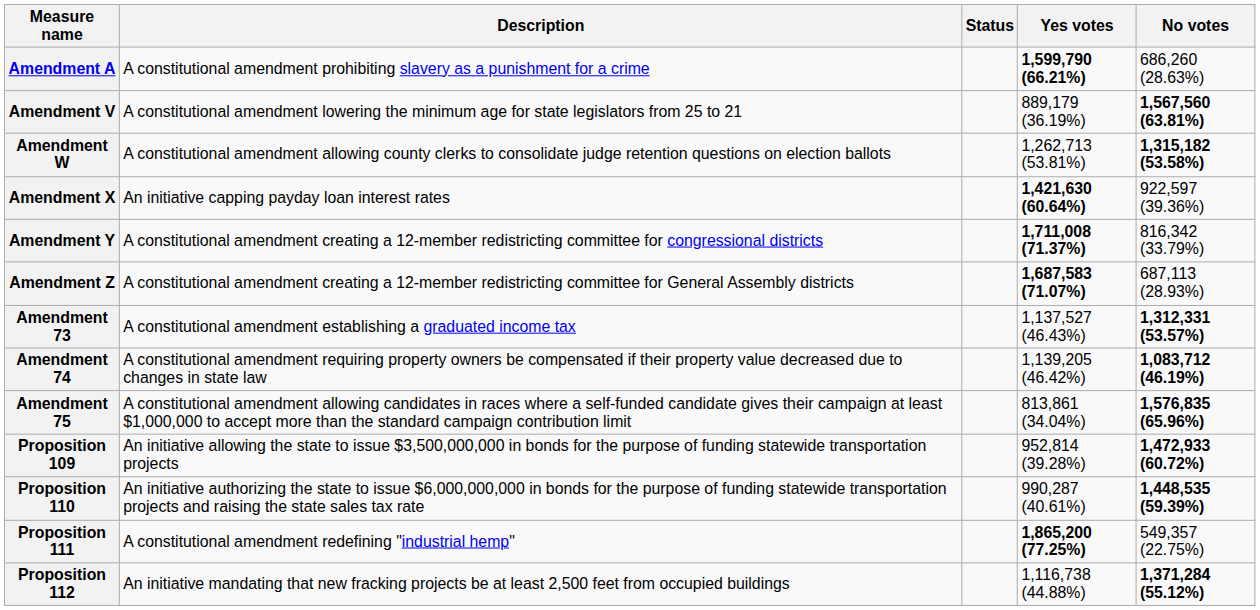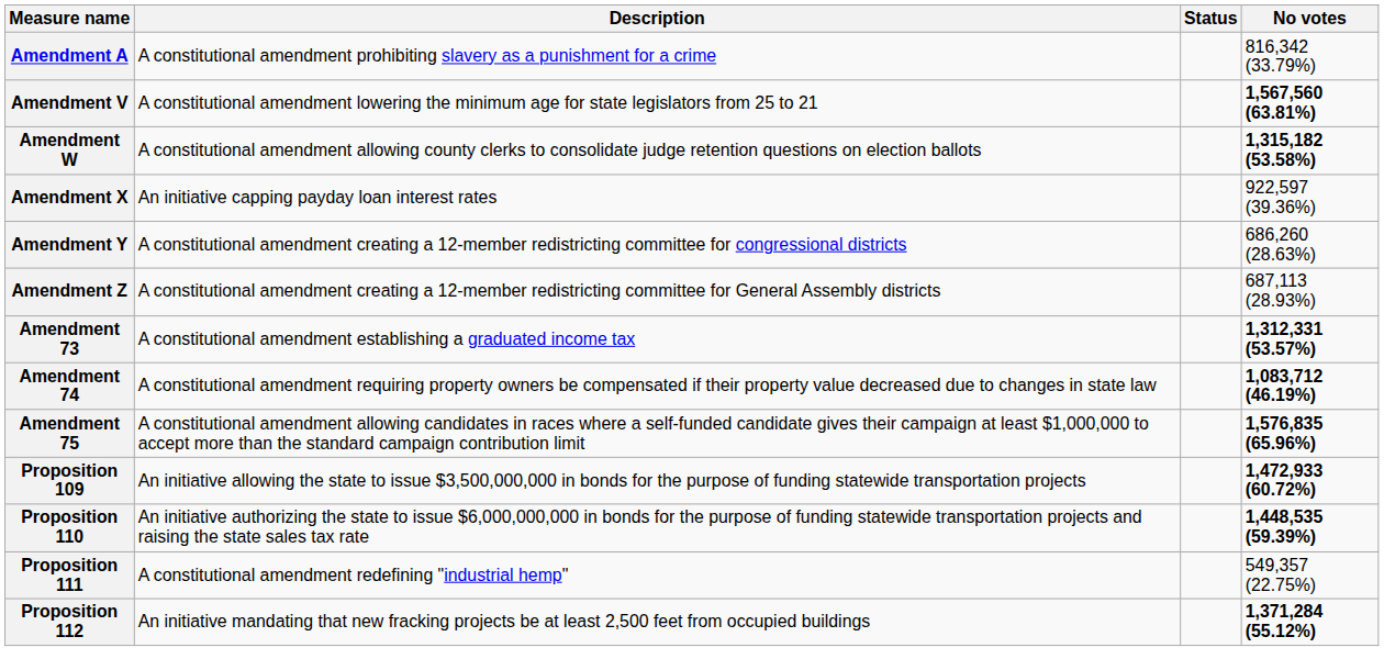- column: Yes votes | 1,599,790 (66.21%) | 889,179 (36.19%) | 1,262,713 (53.81%) | 1,421,630 (60.64%) | 1,711,008 (71.37%) | 1,687,583 (71.07%) | 1,137,527 (46.43%) | 1,139,205 (46.42%) | 813,861 (34.04%) | 952,814 (39.28%) | 990,287 (40.61%) | 1,865,200 (77.25%) | 1,116,738 (44.88%)
Amendment A | No votes: 686,260 (28.63%) -> 816,342 (33.79%)
Amendment Y | No votes: 816,342 (33.79%) -> 686,260 (28.63%)
